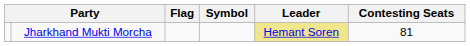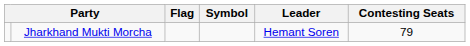Jharkhand Mukti Morcha | Leader: khaki background -> no background
Jharkhand Mukti Morcha | Contesting Seats: 81 -> 79
